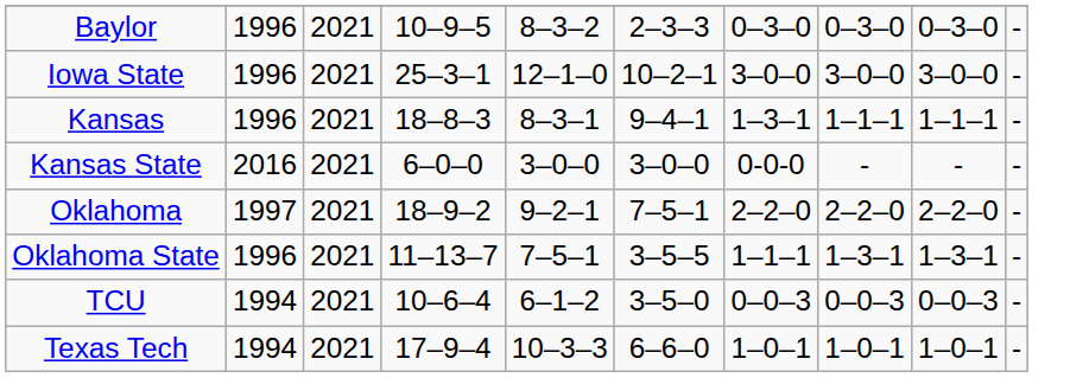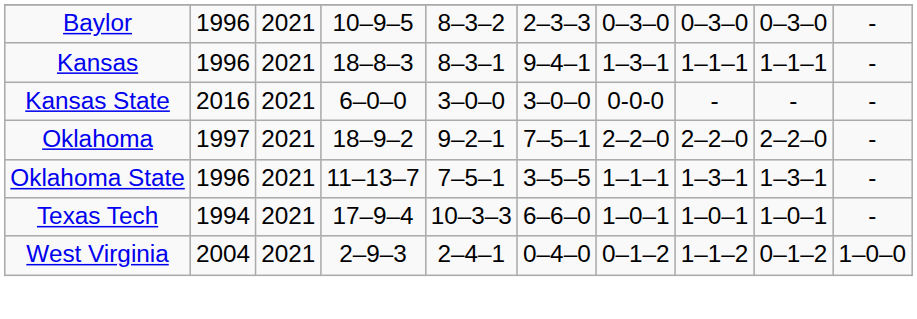- row: Iowa State | 1996 | 2021 | 25–3–1 | 12–1–0 | 10–2–1 | 3–0–0 | 3–0–0 | 3–0–0 | -
- row: TCU | 1994 | 2021 | 10–6–4 | 6–1–2 | 3–5–0 | 0–0–3 | 0–0–3 | 0–0–3 | -
+ row: West Virginia | 2004 | 2021 | 2–9–3 | 2–4–1 | 0–4–0 | 0–1–2 | 1–1–2 | 0–1–2 | 1–0–0
